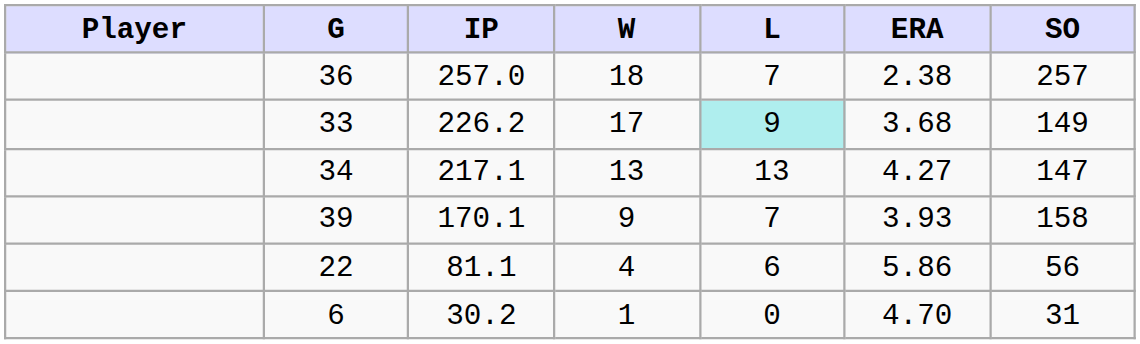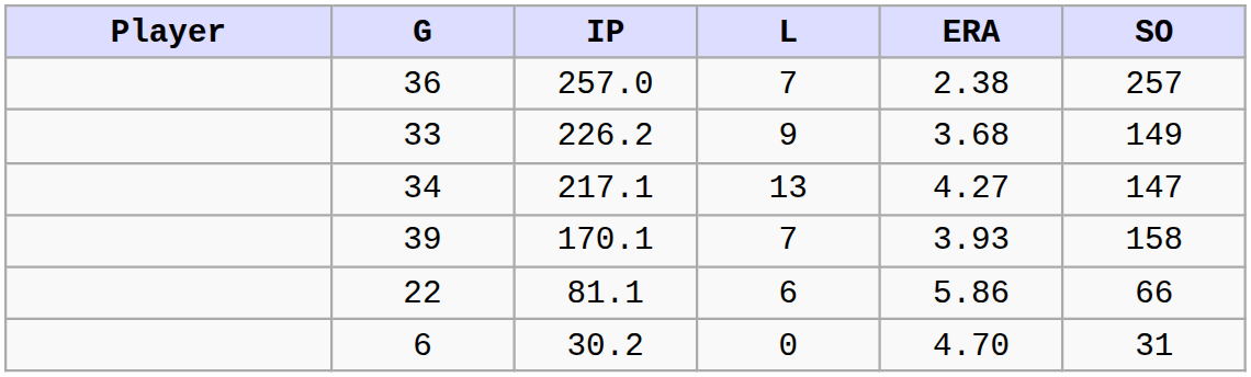- column: W | 18 | 17 | 13 | 9 | 4 | 1
33 | L: paleturquoise background -> no background
22 | SO: 56 -> 66
